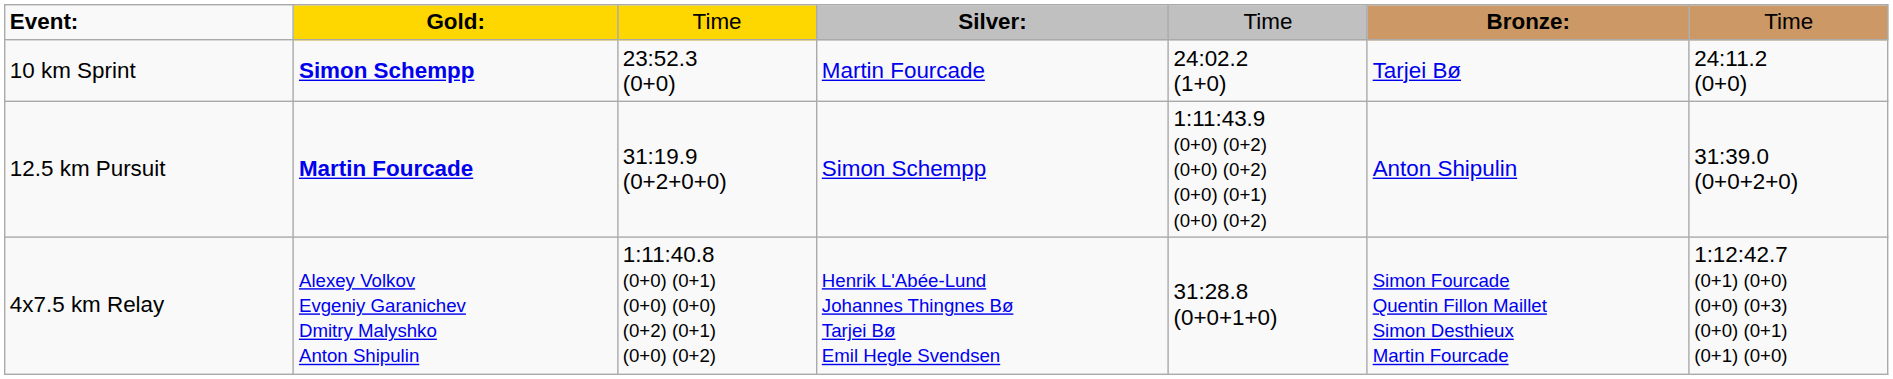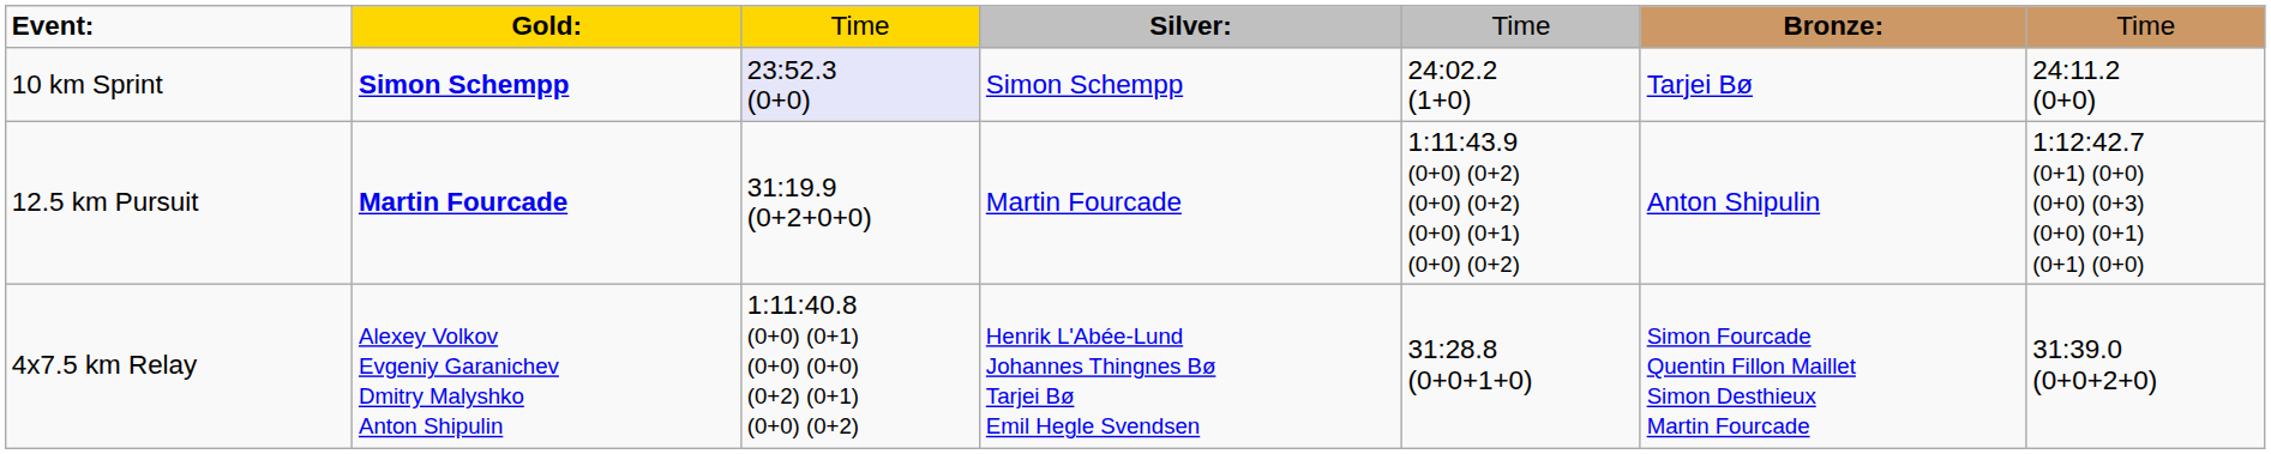10 km Sprint | column 3: no background -> lavender background
10 km Sprint | column 4: Martin Fourcade -> Simon Schempp
12.5 km Pursuit | column 4: Simon Schempp -> Martin Fourcade
12.5 km Pursuit | column 7: 31:39.0 (0+0+2+0) -> 1:12:42.7 (0+1) (0+0) (0+0) (0+3) (0+0) (0+1) (0+1) (0+0)
4x7.5 km Relay | column 7: 1:12:42.7 (0+1) (0+0) (0+0) (0+3) (0+0) (0+1) (0+1) (0+0) -> 31:39.0 (0+0+2+0)
